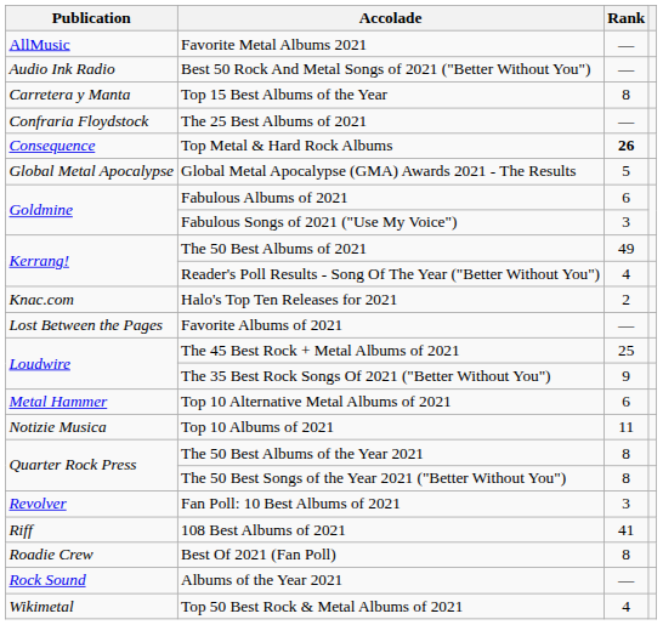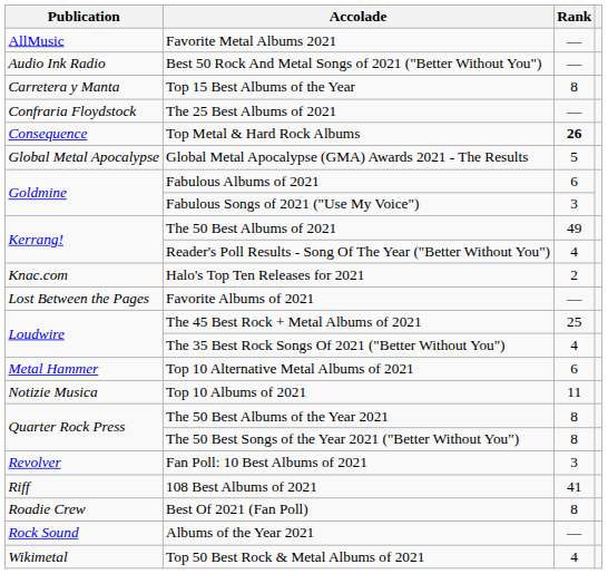The 35 Best Rock Songs Of 2021 ("Better Without You") | Rank: 9 -> 4
